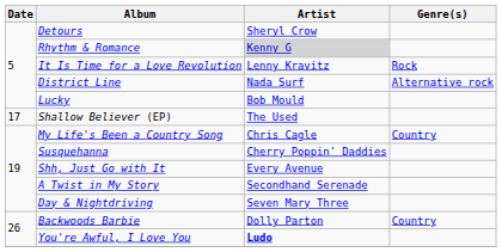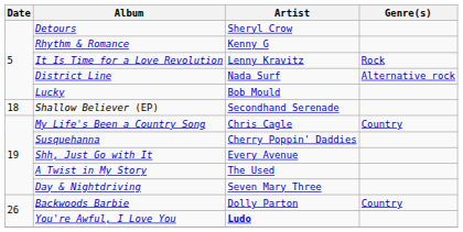Rhythm & Romance | Artist: lightgrey background -> no background
Shallow Believer (EP) | Date: 17 -> 18
Shallow Believer (EP) | Artist: The Used -> Secondhand Serenade
A Twist in My Story | Artist: Secondhand Serenade -> The Used
